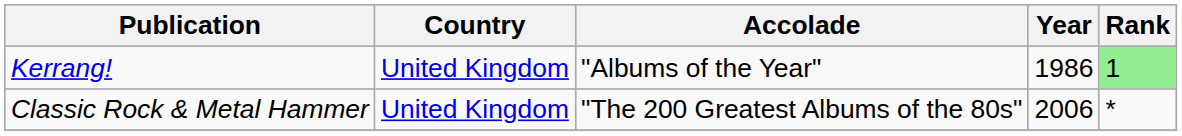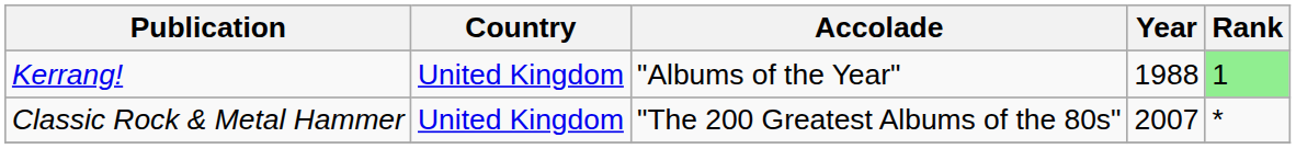Kerrang! | Year: 1986 -> 1988
Classic Rock & Metal Hammer | Year: 2006 -> 2007
